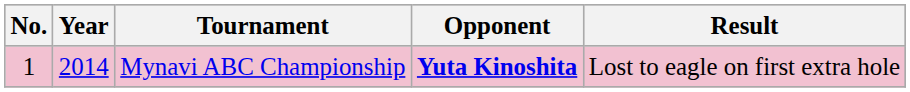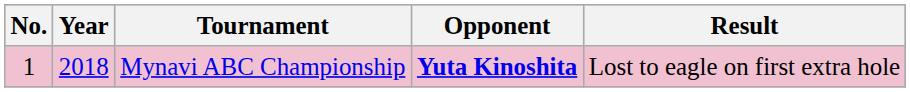Mynavi ABC Championship | Year: 2014 -> 2018
